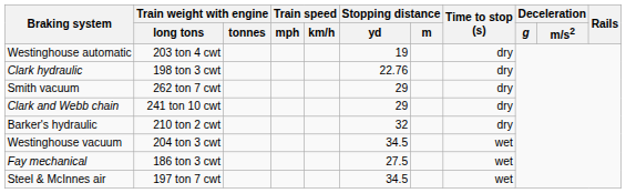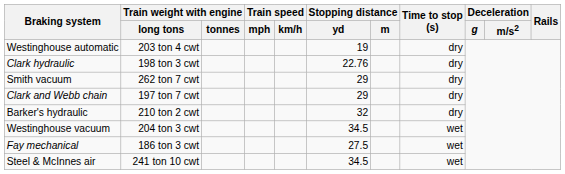Clark and Webb chain | Train weight with engine / long tons: 241 ton 10 cwt -> 197 ton 7 cwt
Steel & McInnes air | Train weight with engine / long tons: 197 ton 7 cwt -> 241 ton 10 cwt
